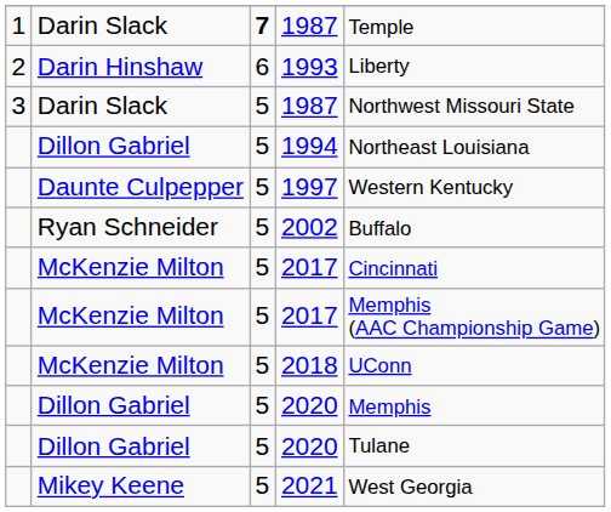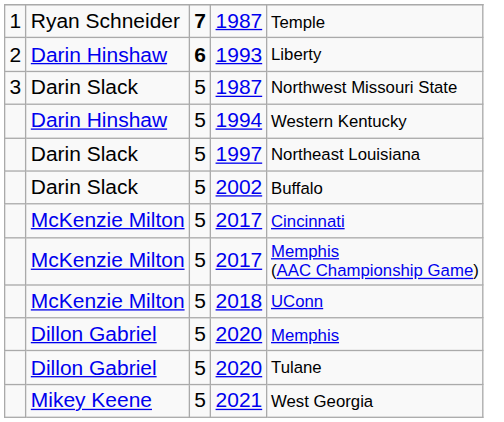1 / 1987 | column 2: Darin Slack -> Ryan Schneider
1993 | column 3: normal -> bold
1994 | column 2: Dillon Gabriel -> Darin Hinshaw
1994 | column 5: Northeast Louisiana -> Western Kentucky
1997 | column 2: Daunte Culpepper -> Darin Slack
1997 | column 5: Western Kentucky -> Northeast Louisiana
2002 | column 2: Ryan Schneider -> Darin Slack
